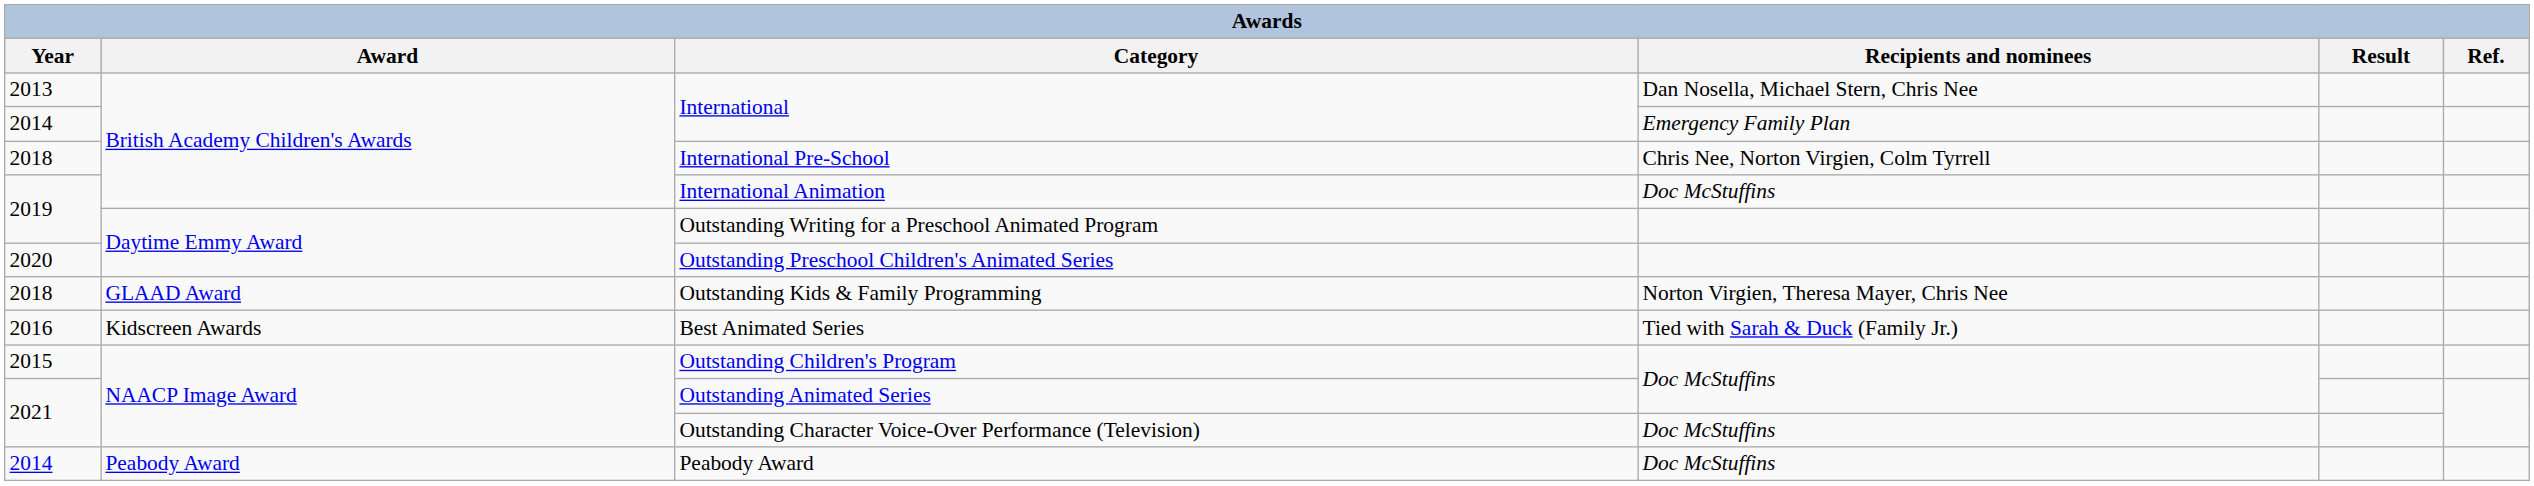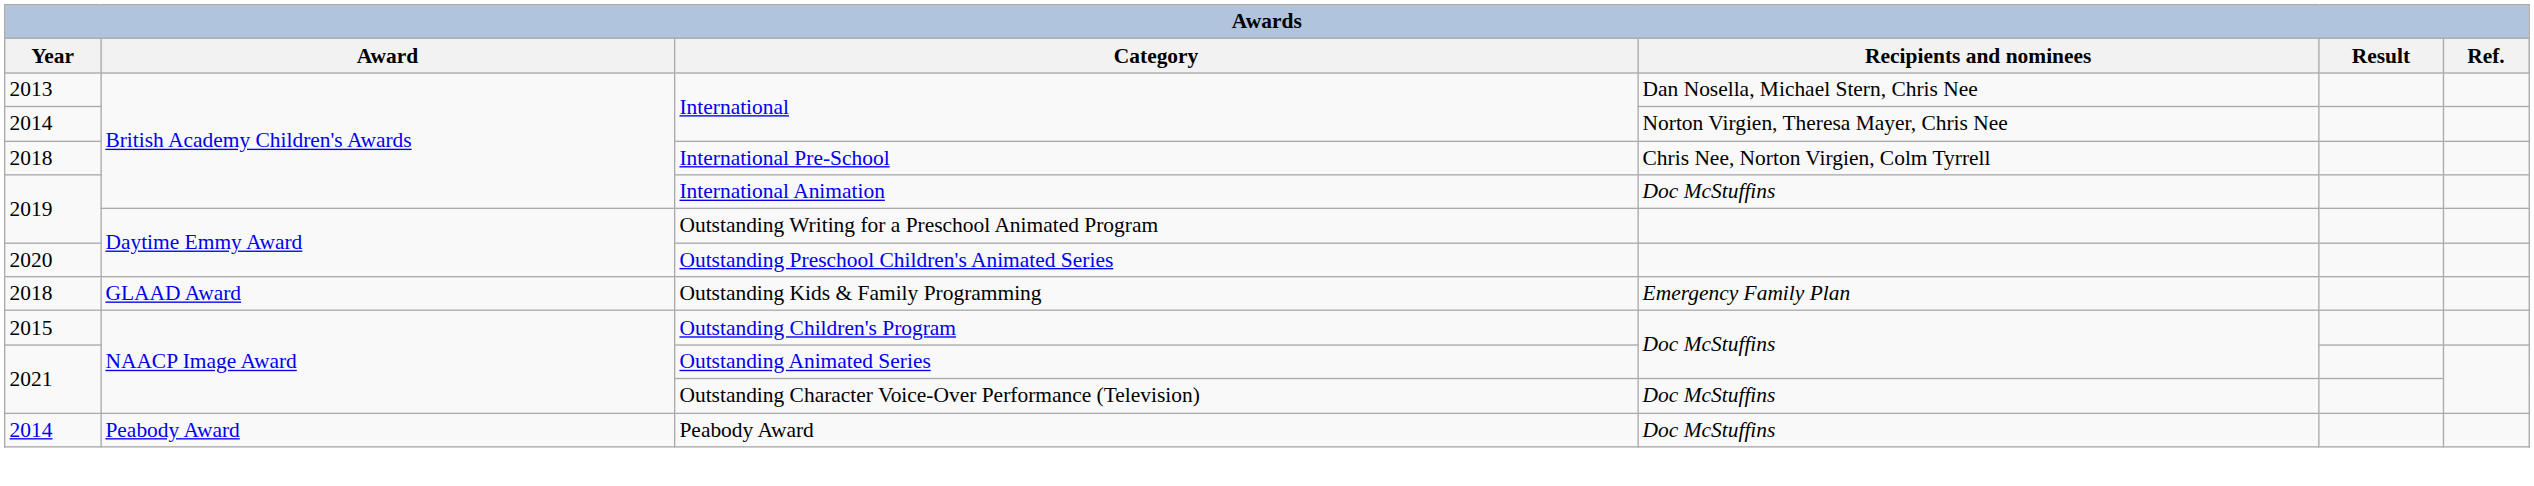2014 / International | Recipients and nominees: Emergency Family Plan -> Norton Virgien, Theresa Mayer, Chris Nee
Outstanding Kids & Family Programming | Recipients and nominees: Norton Virgien, Theresa Mayer, Chris Nee -> Emergency Family Plan
- row: 2016 | Kidscreen Awards | Best Animated Series | Tied with Sarah & Duck (Family Jr.)
